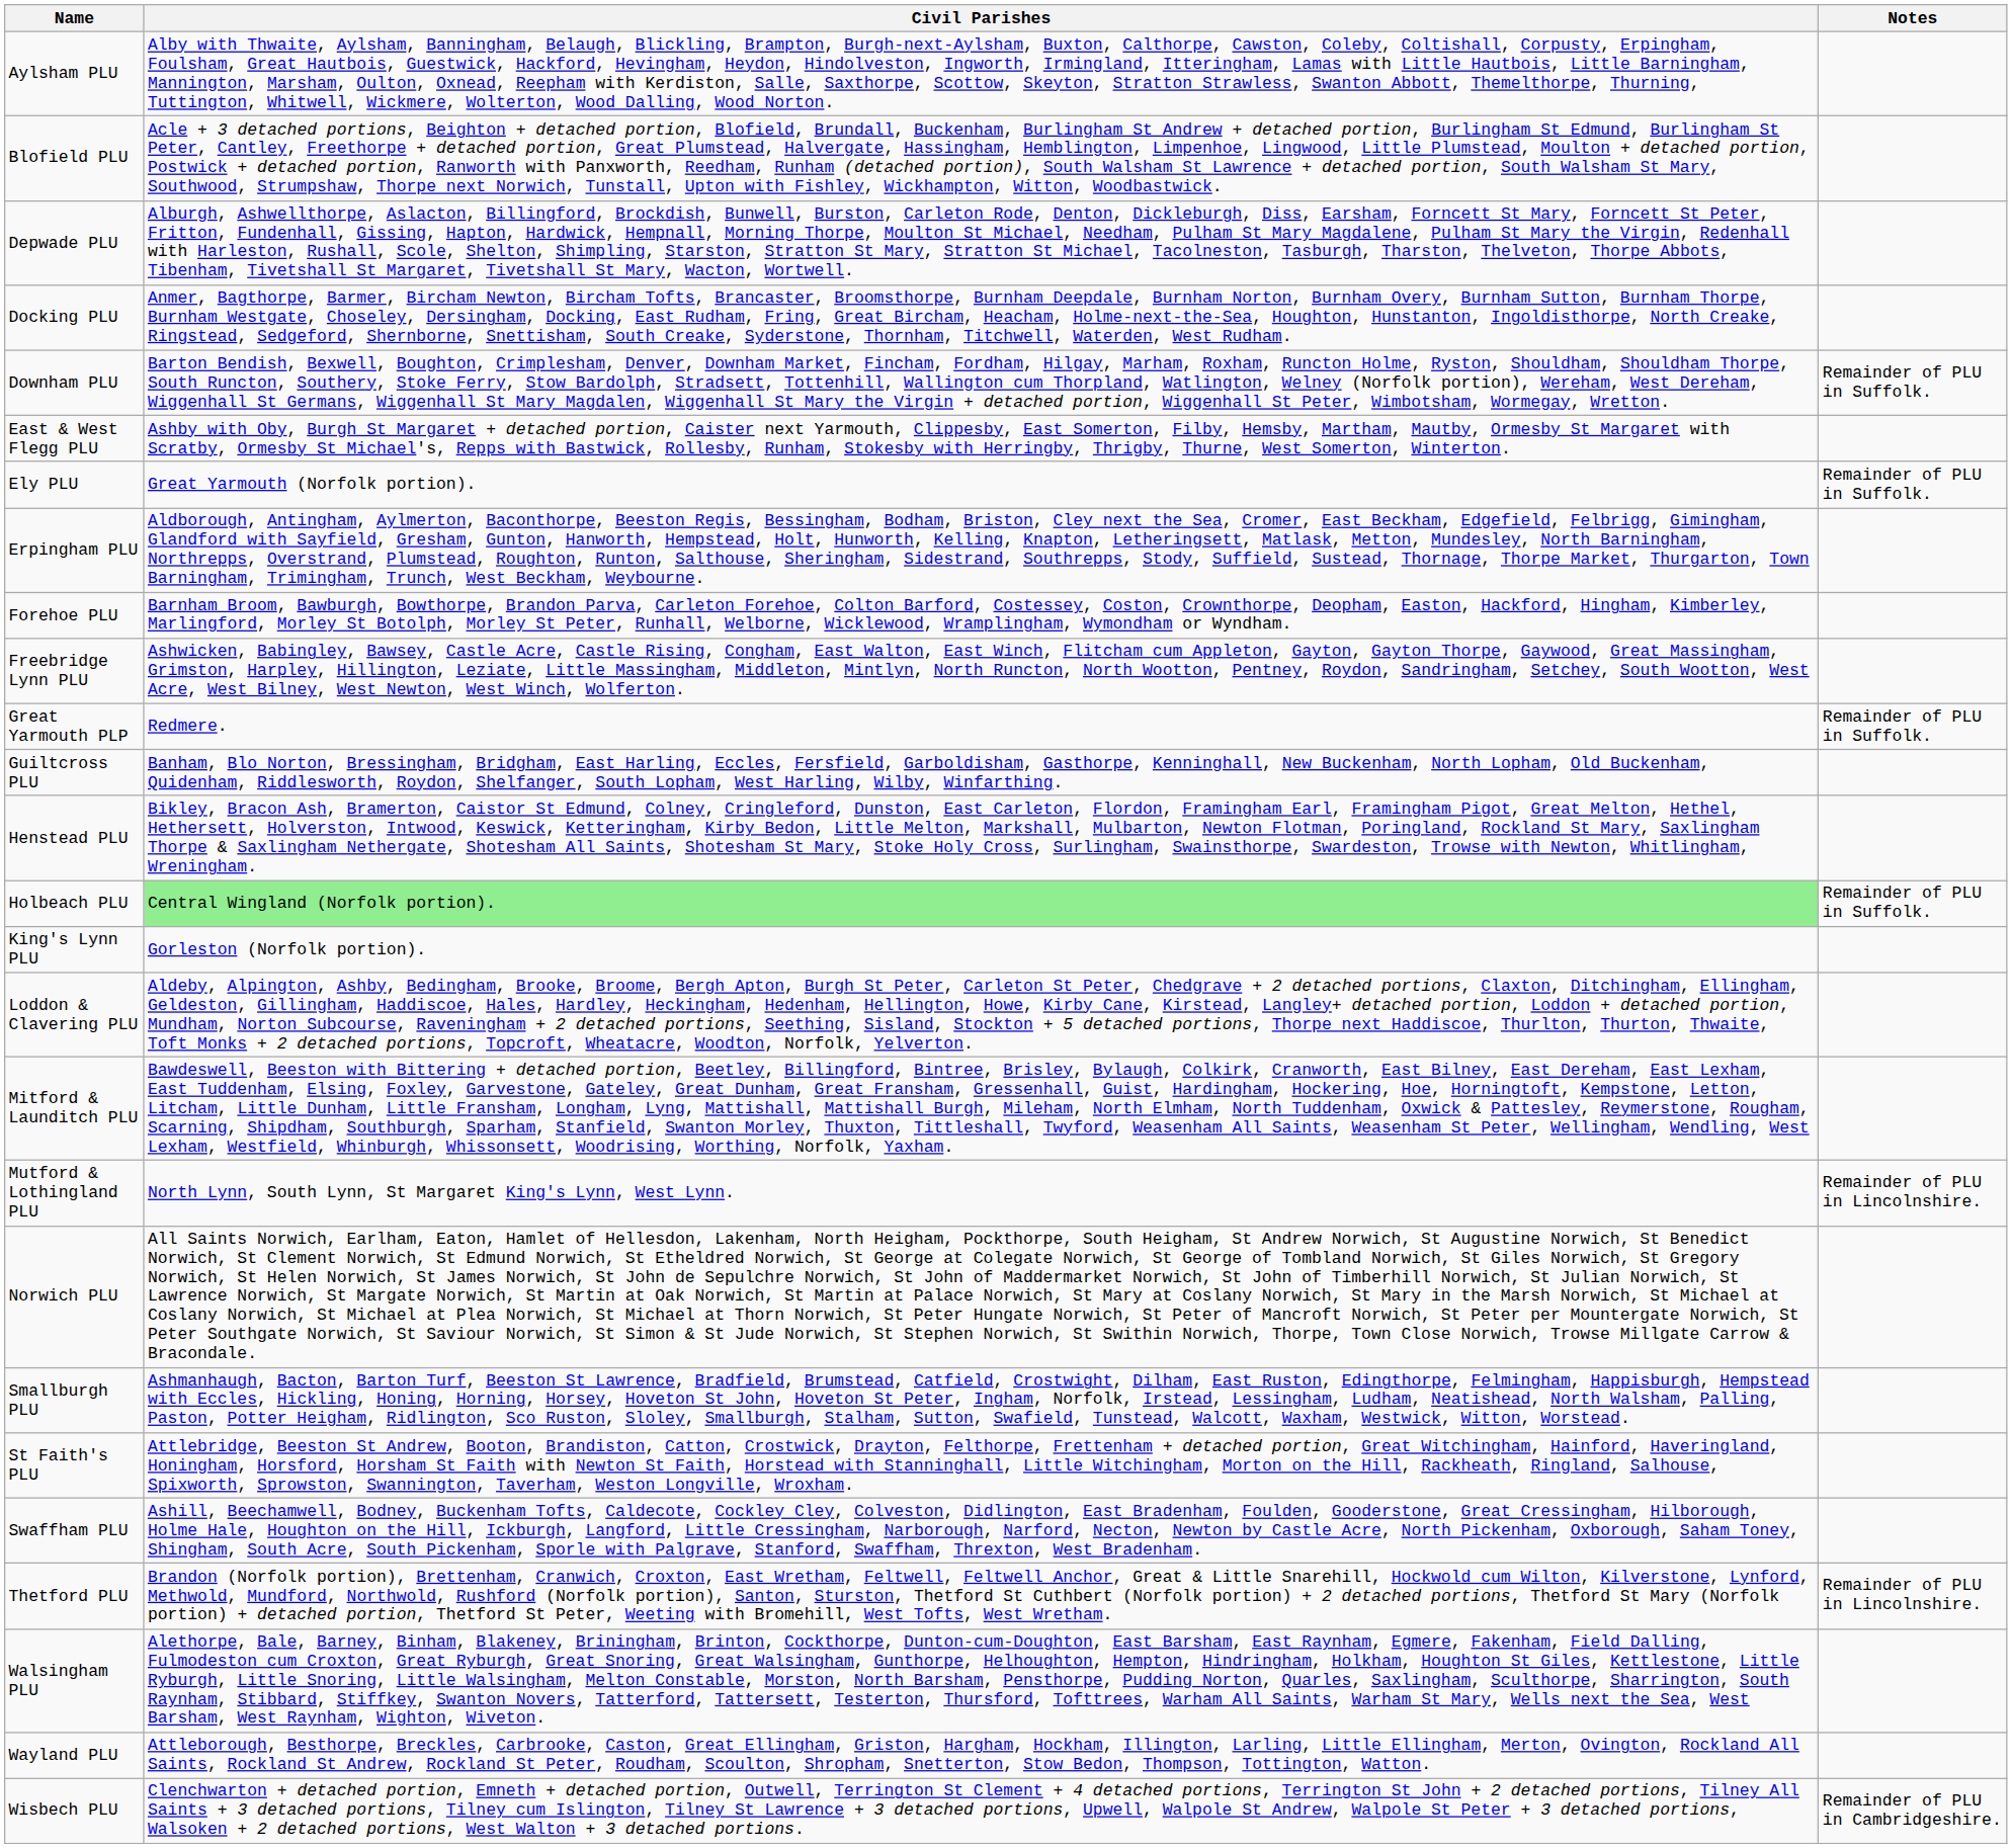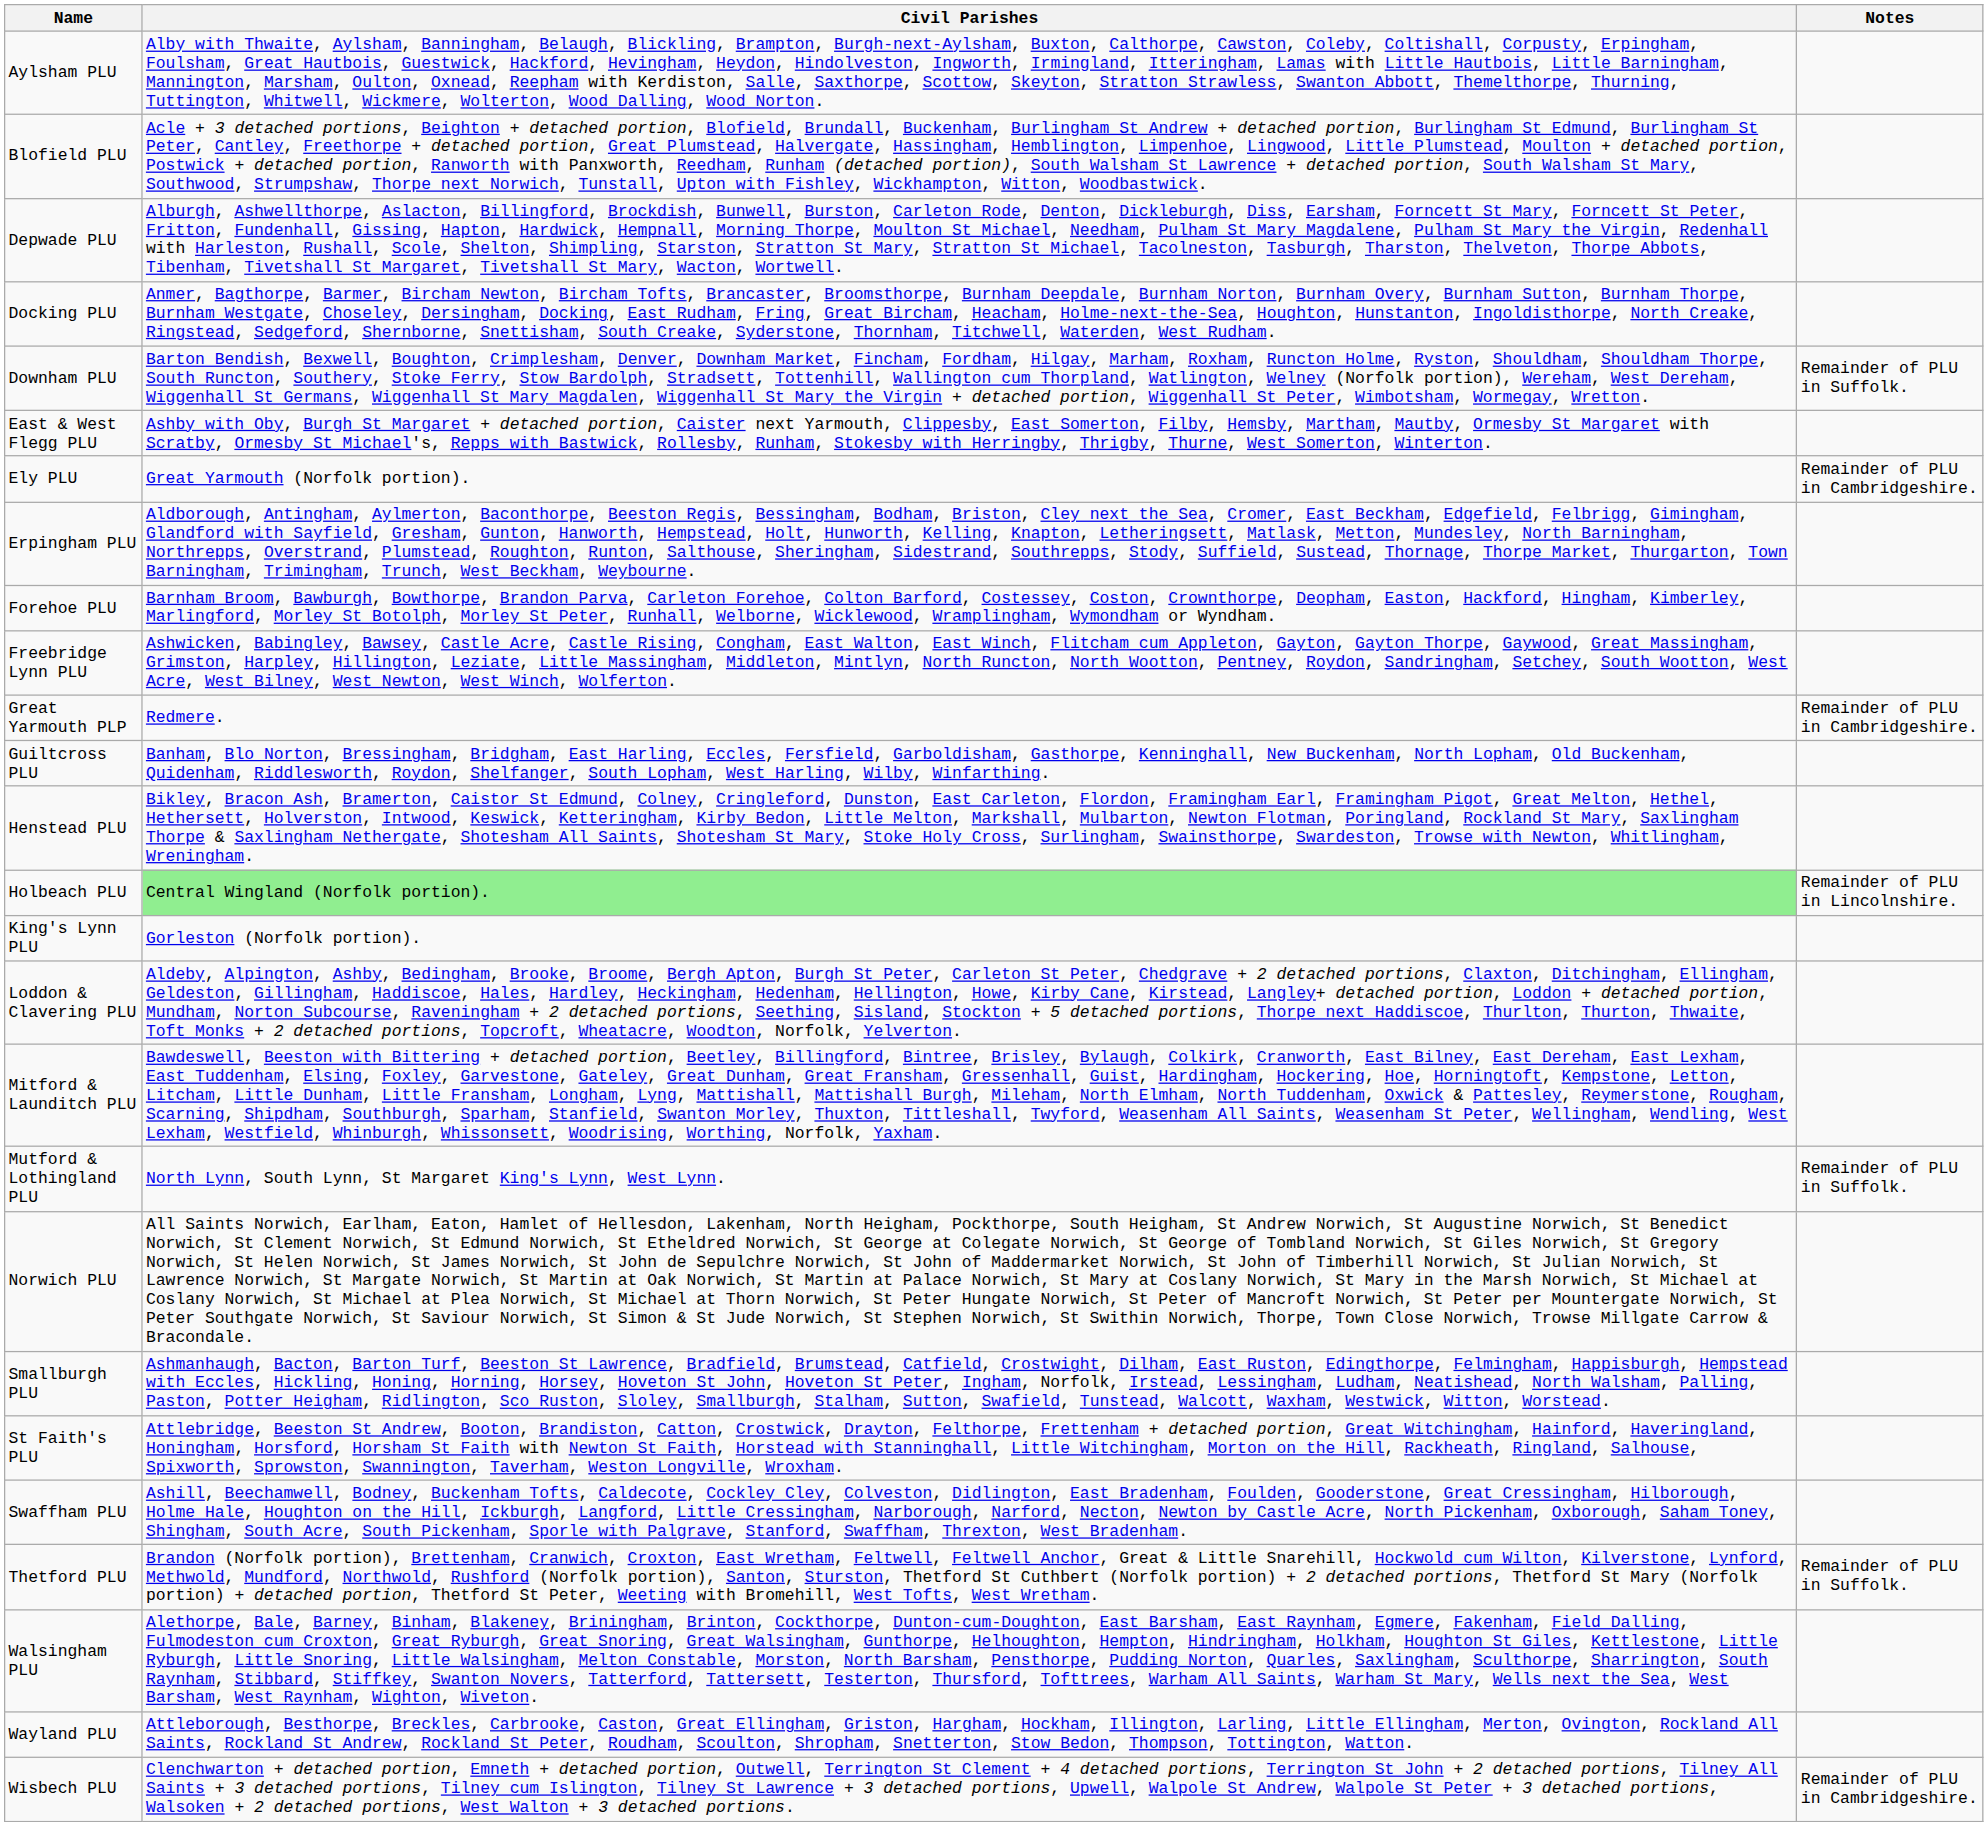Ely PLU | Notes: Remainder of PLU in Suffolk. -> Remainder of PLU in Cambridgeshire.
Great Yarmouth PLP | Notes: Remainder of PLU in Suffolk. -> Remainder of PLU in Cambridgeshire.
Holbeach PLU | Notes: Remainder of PLU in Suffolk. -> Remainder of PLU in Lincolnshire.
Mutford & Lothingland PLU | Notes: Remainder of PLU in Lincolnshire. -> Remainder of PLU in Suffolk.
Thetford PLU | Notes: Remainder of PLU in Lincolnshire. -> Remainder of PLU in Suffolk.
